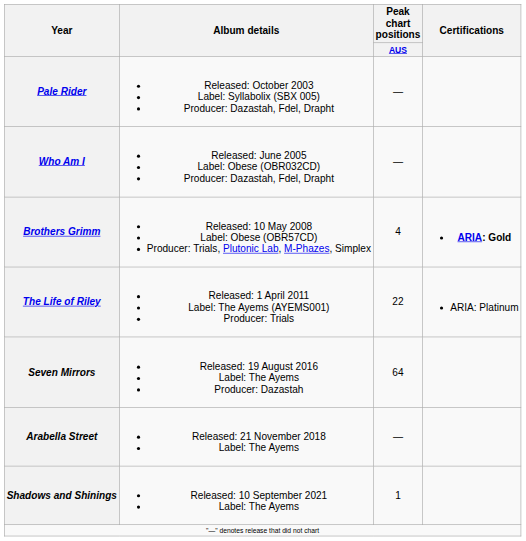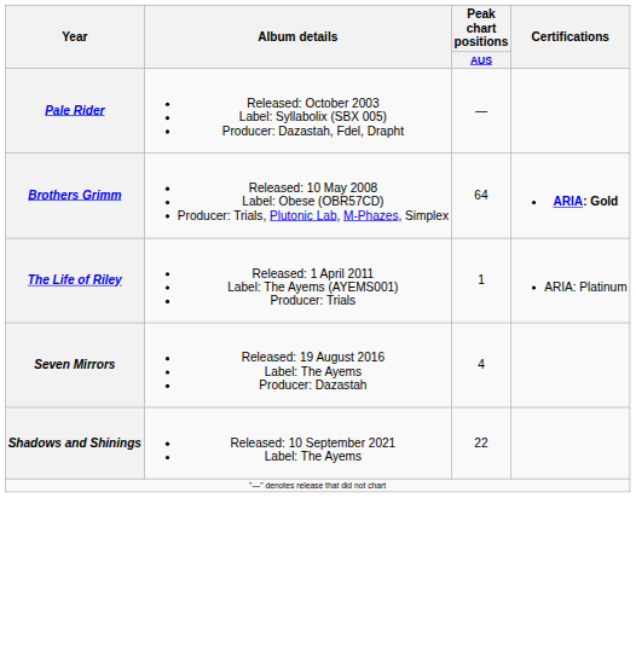- row: Who Am I | Released: June 2005 Label: Obese (OBR032CD) Producer: Dazastah, Fdel, Drapht | —
Brothers Grimm | Peak chart positions / AUS: 4 -> 64
The Life of Riley | Peak chart positions / AUS: 22 -> 1
Seven Mirrors | Peak chart positions / AUS: 64 -> 4
- row: Arabella Street | Released: 21 November 2018 Label: The Ayems | —
Shadows and Shinings | Peak chart positions / AUS: 1 -> 22
